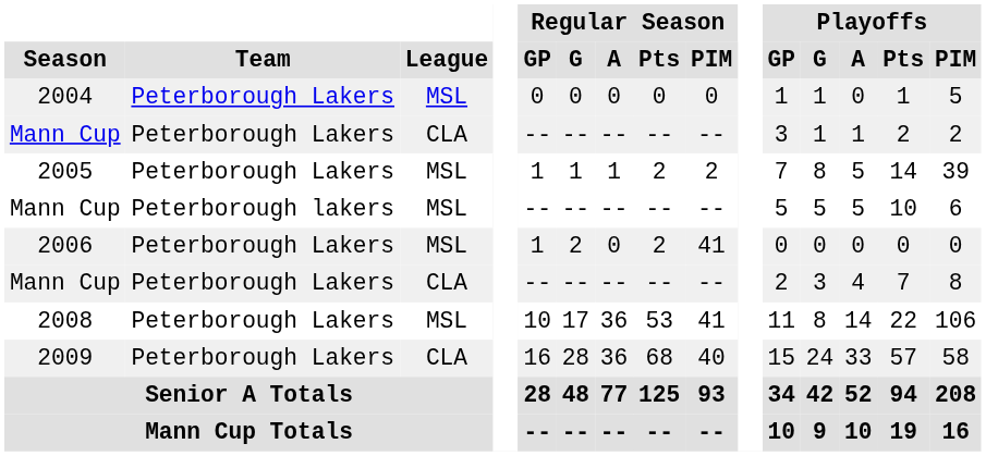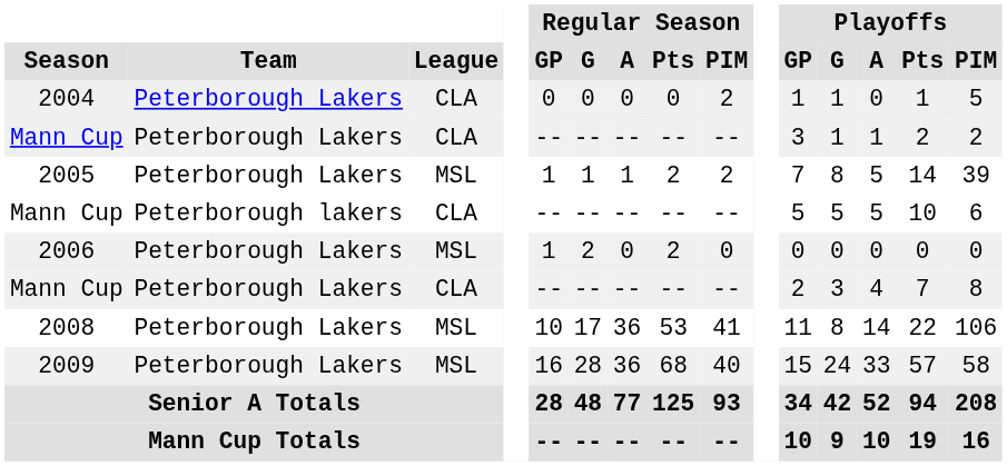2004 | League: MSL -> CLA
2004 | Regular Season / PIM: 0 -> 2
Mann Cup / Peterborough lakers | League: MSL -> CLA
2006 | Regular Season / PIM: 41 -> 0
2009 | League: CLA -> MSL
